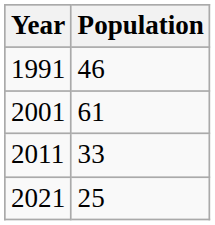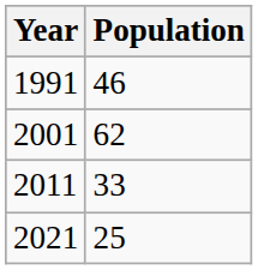2001 | Population: 61 -> 62
